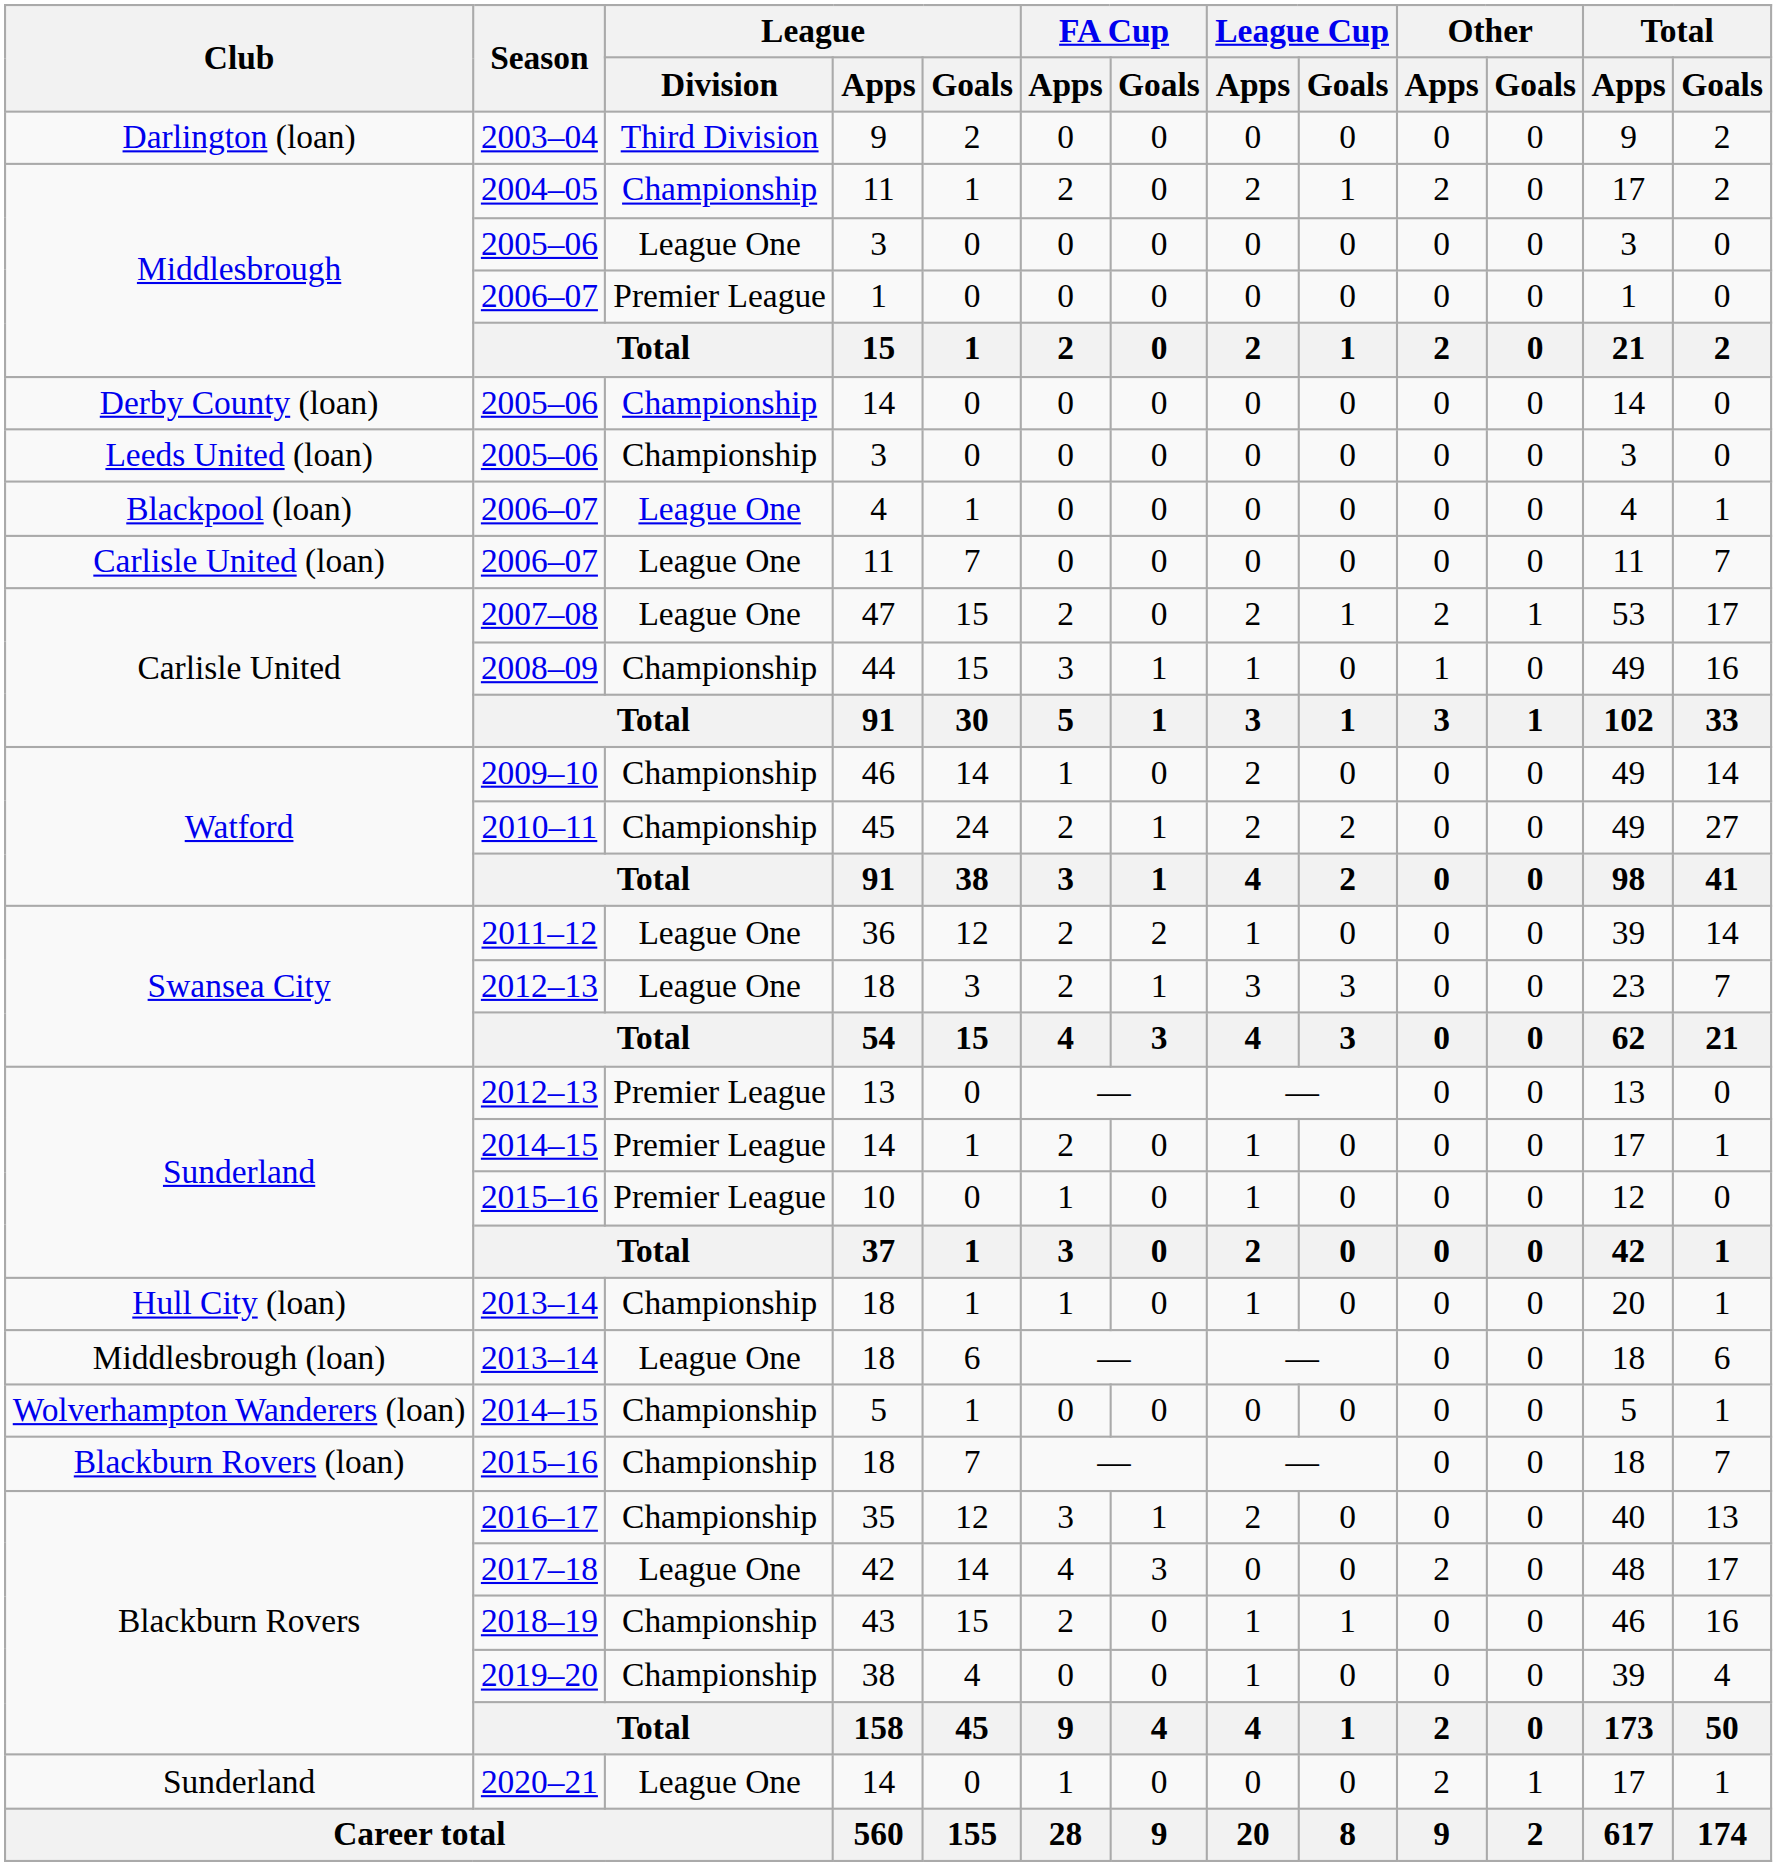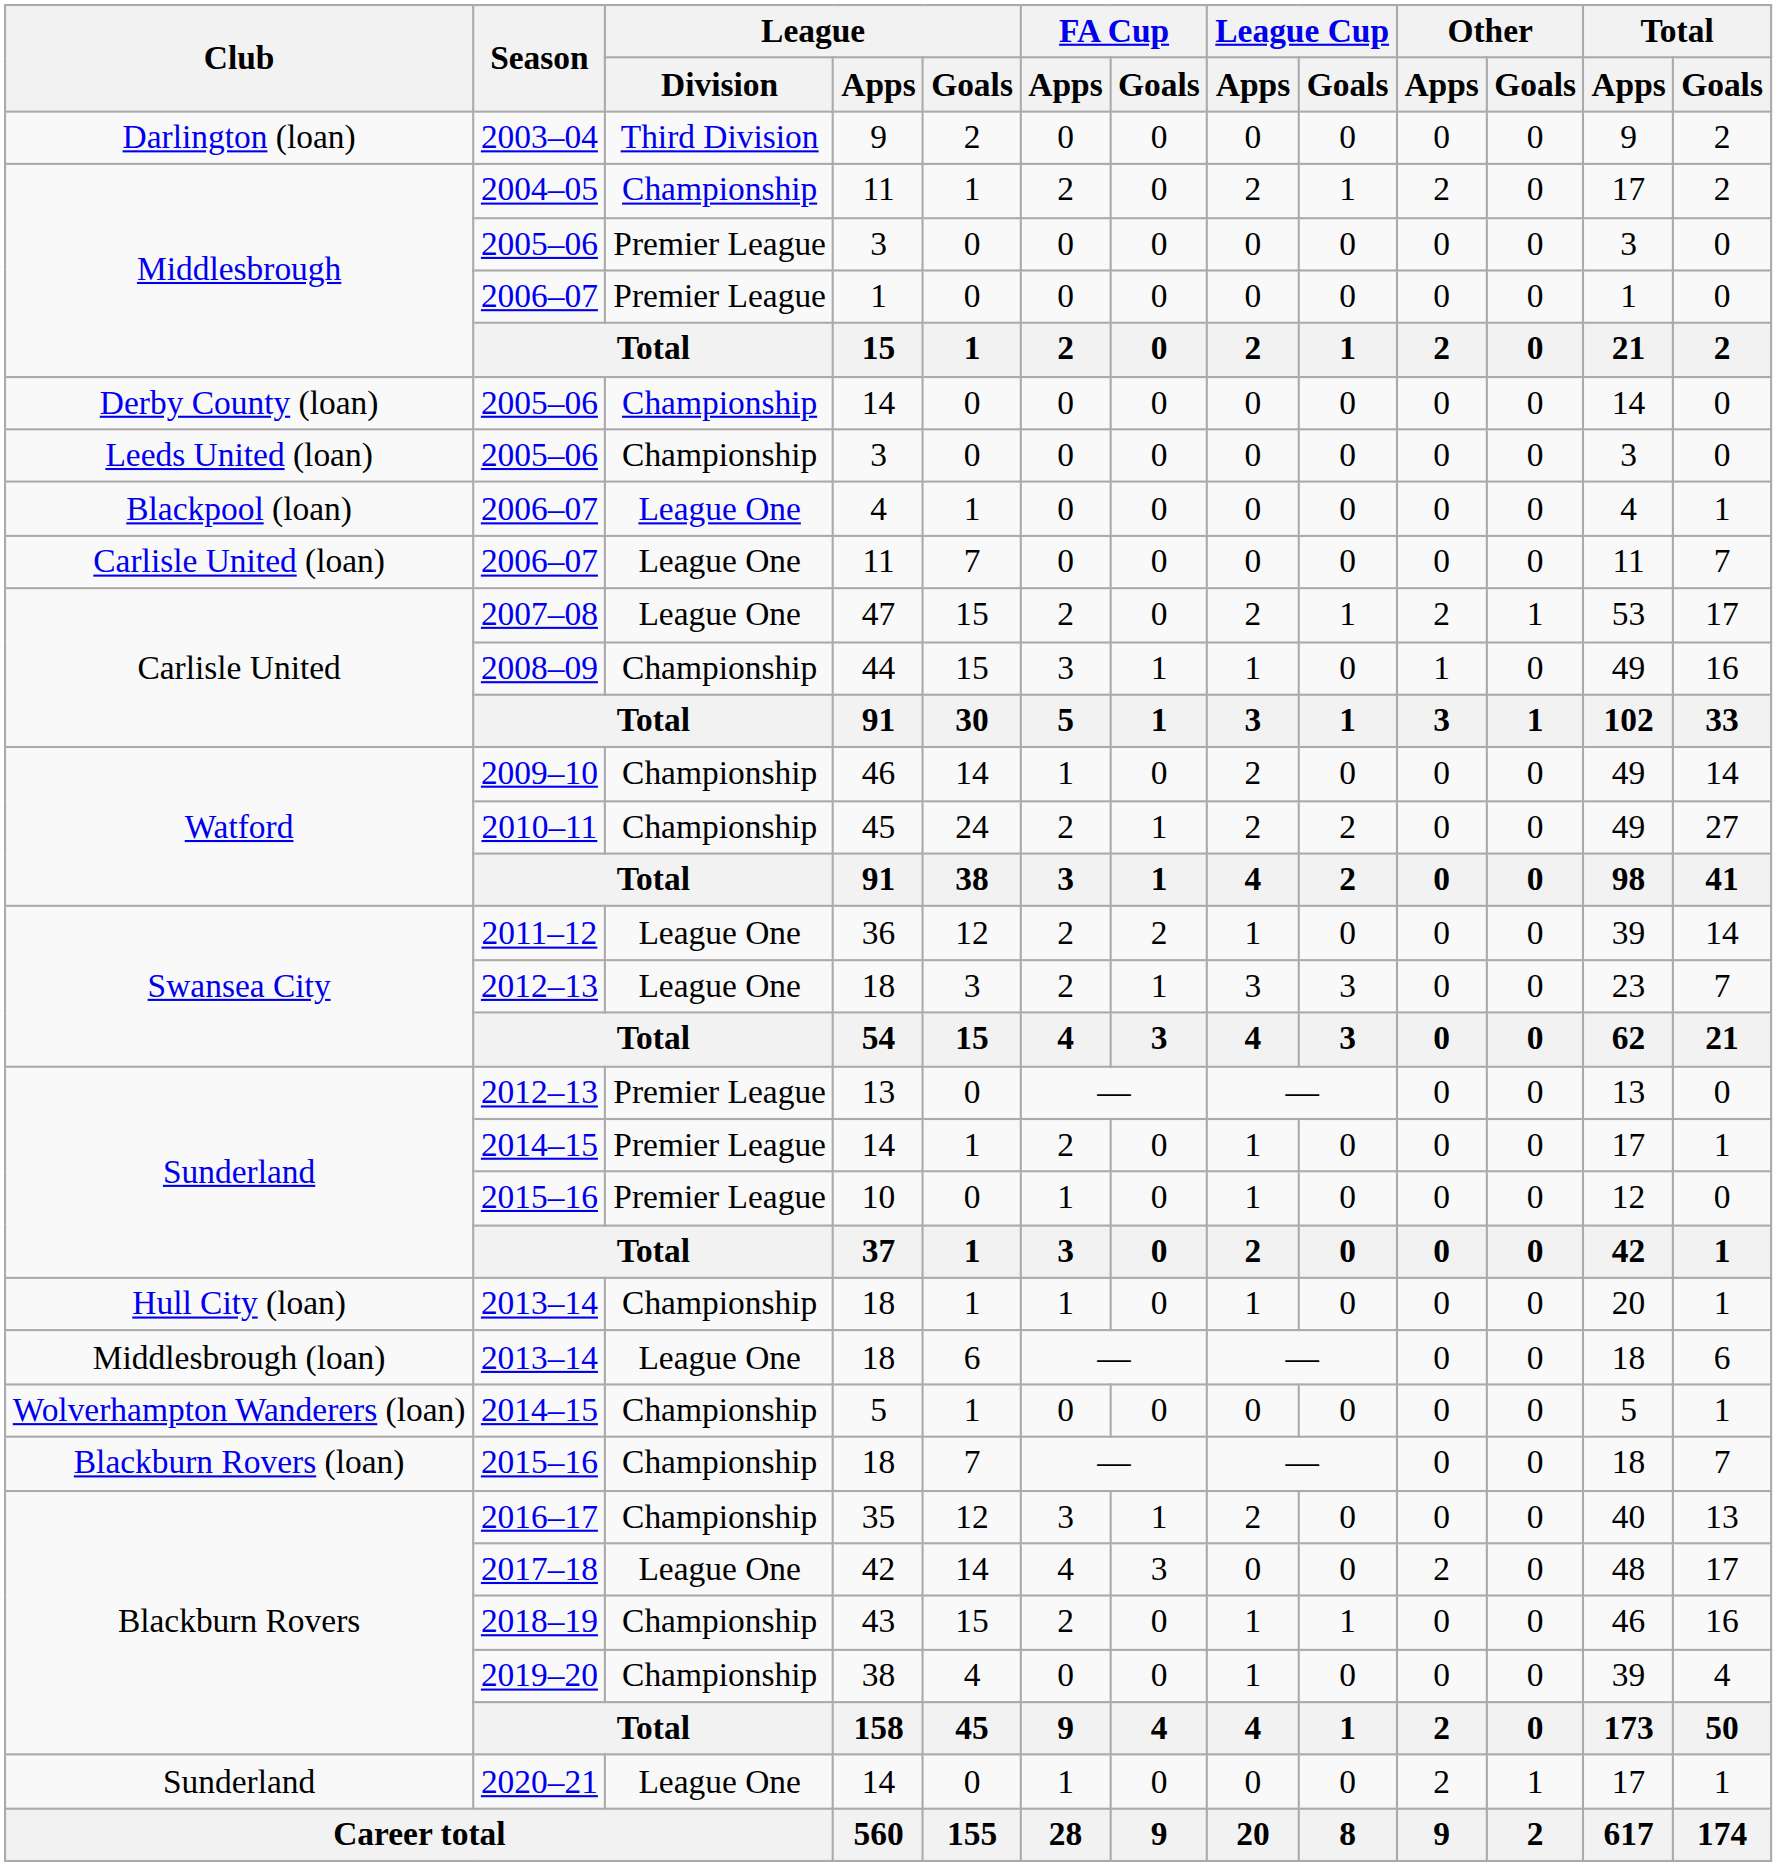Middlesbrough / 3 | League / Division: League One -> Premier League
